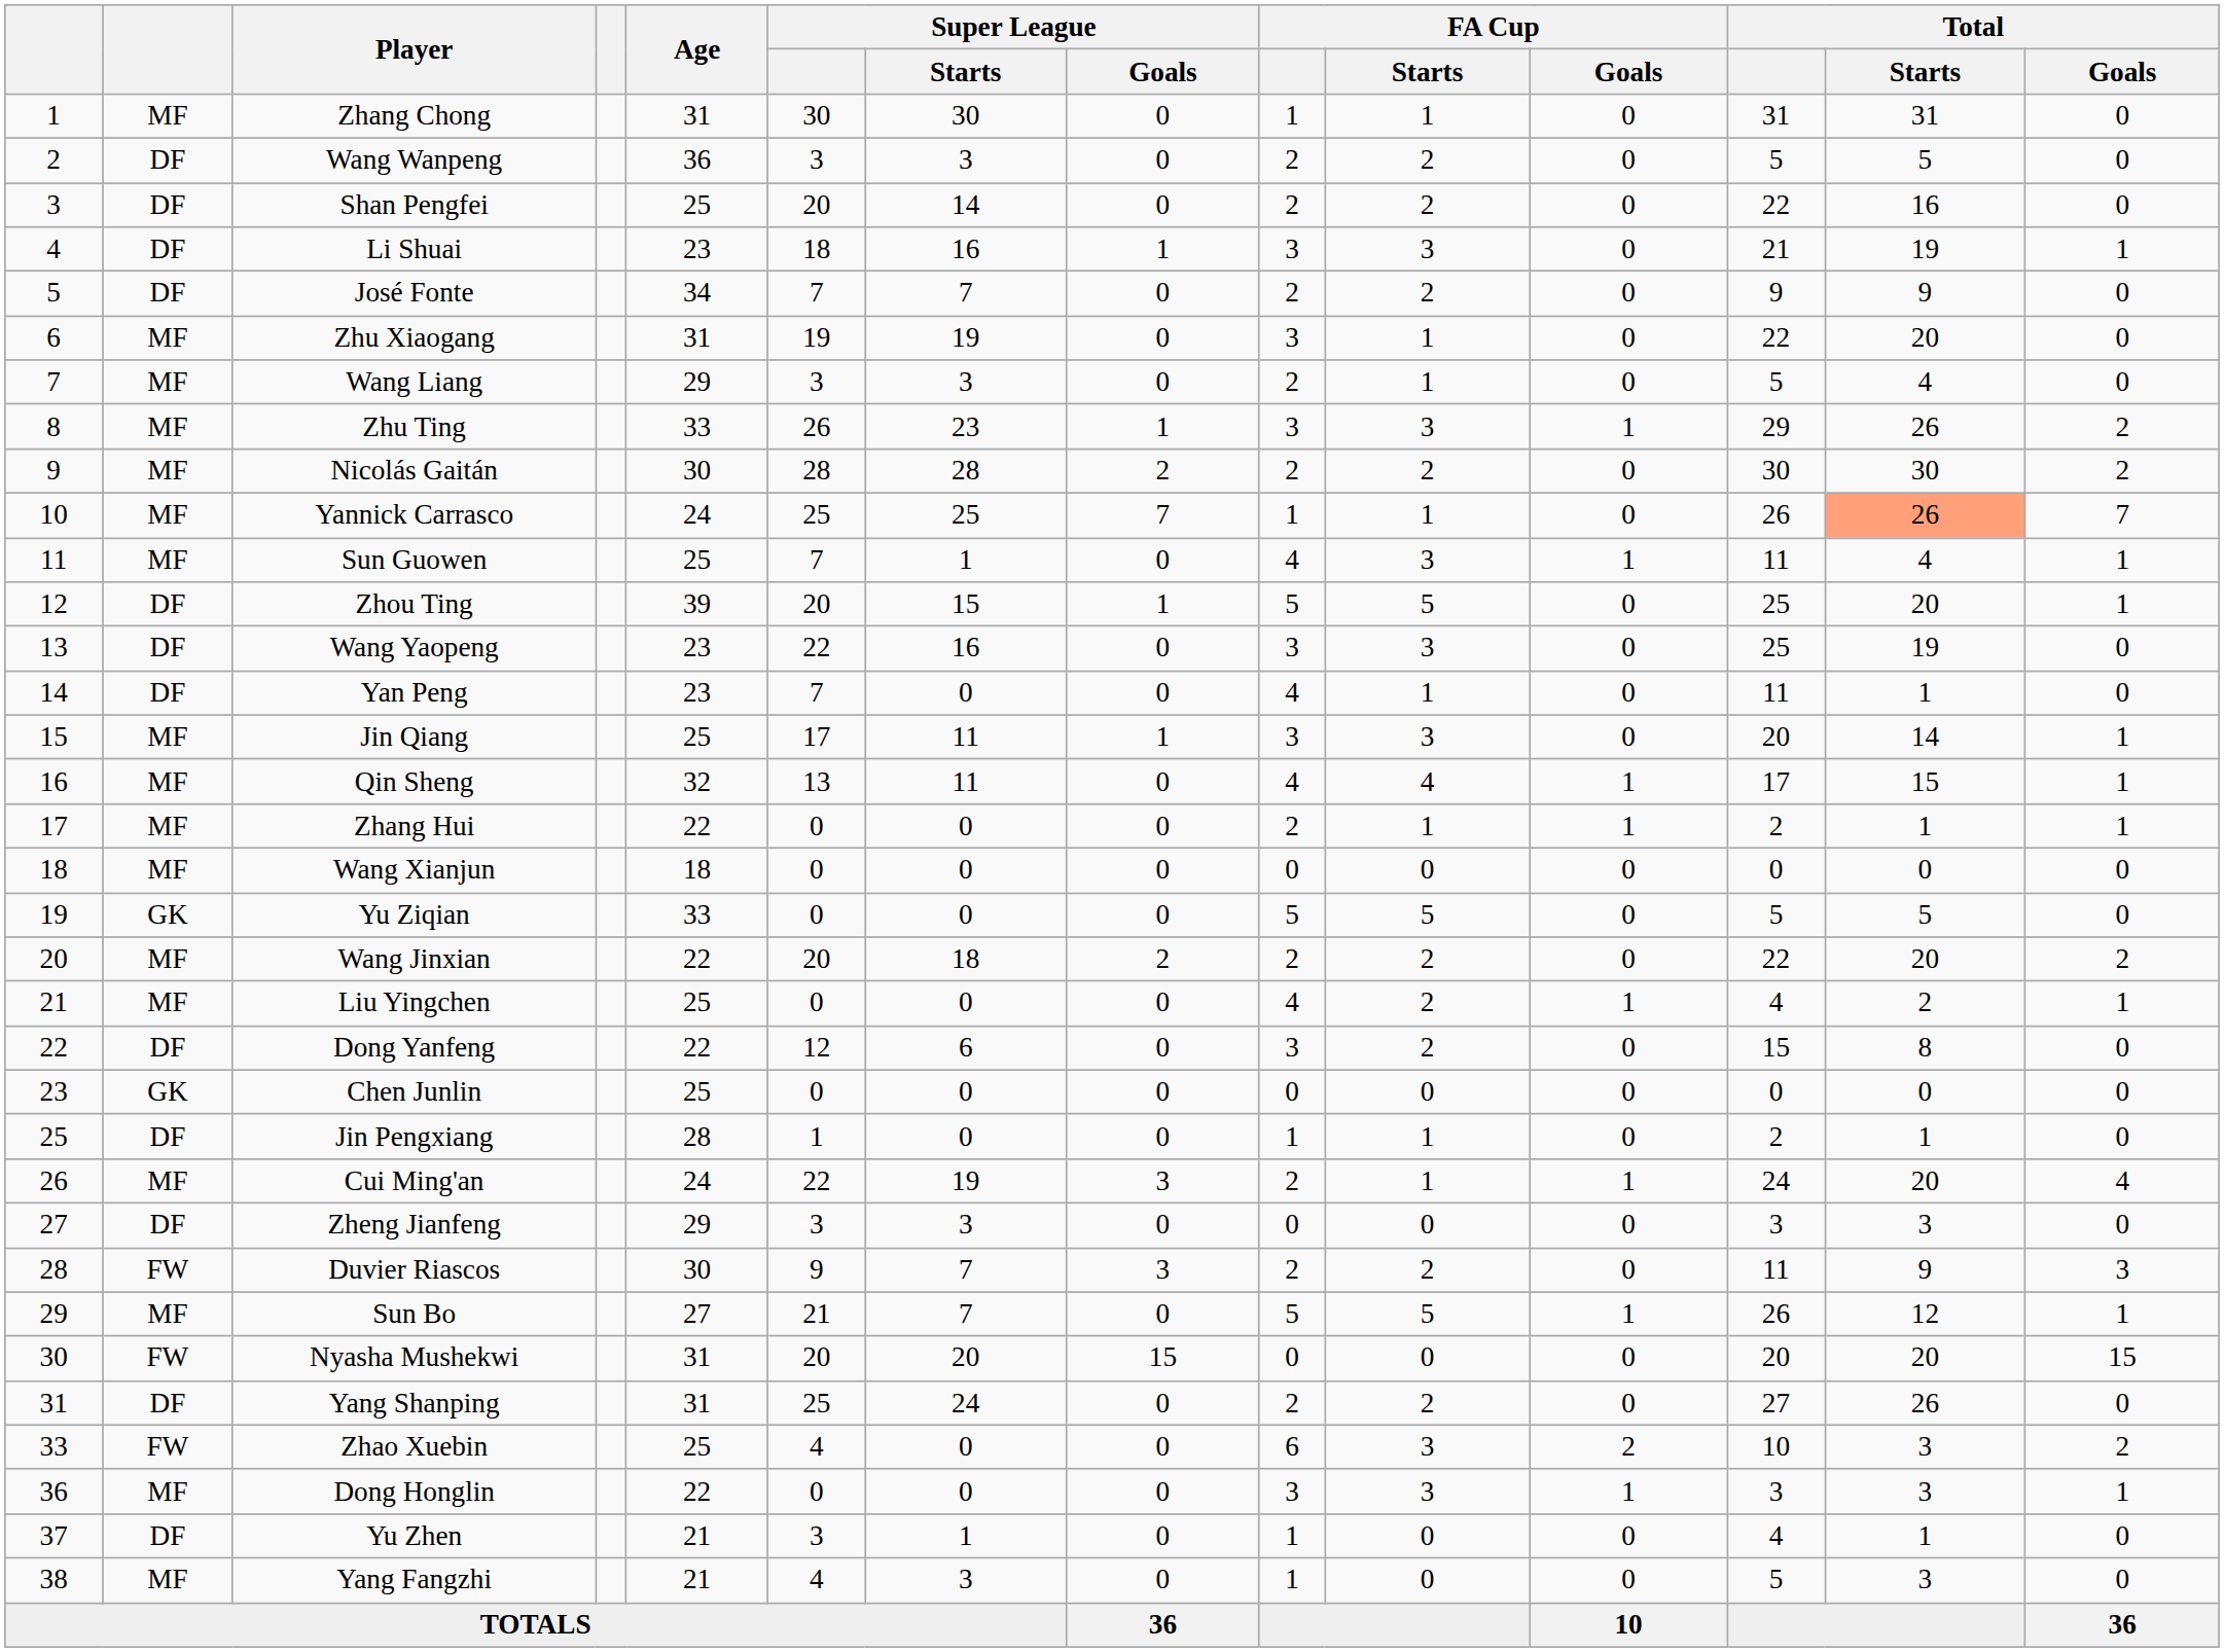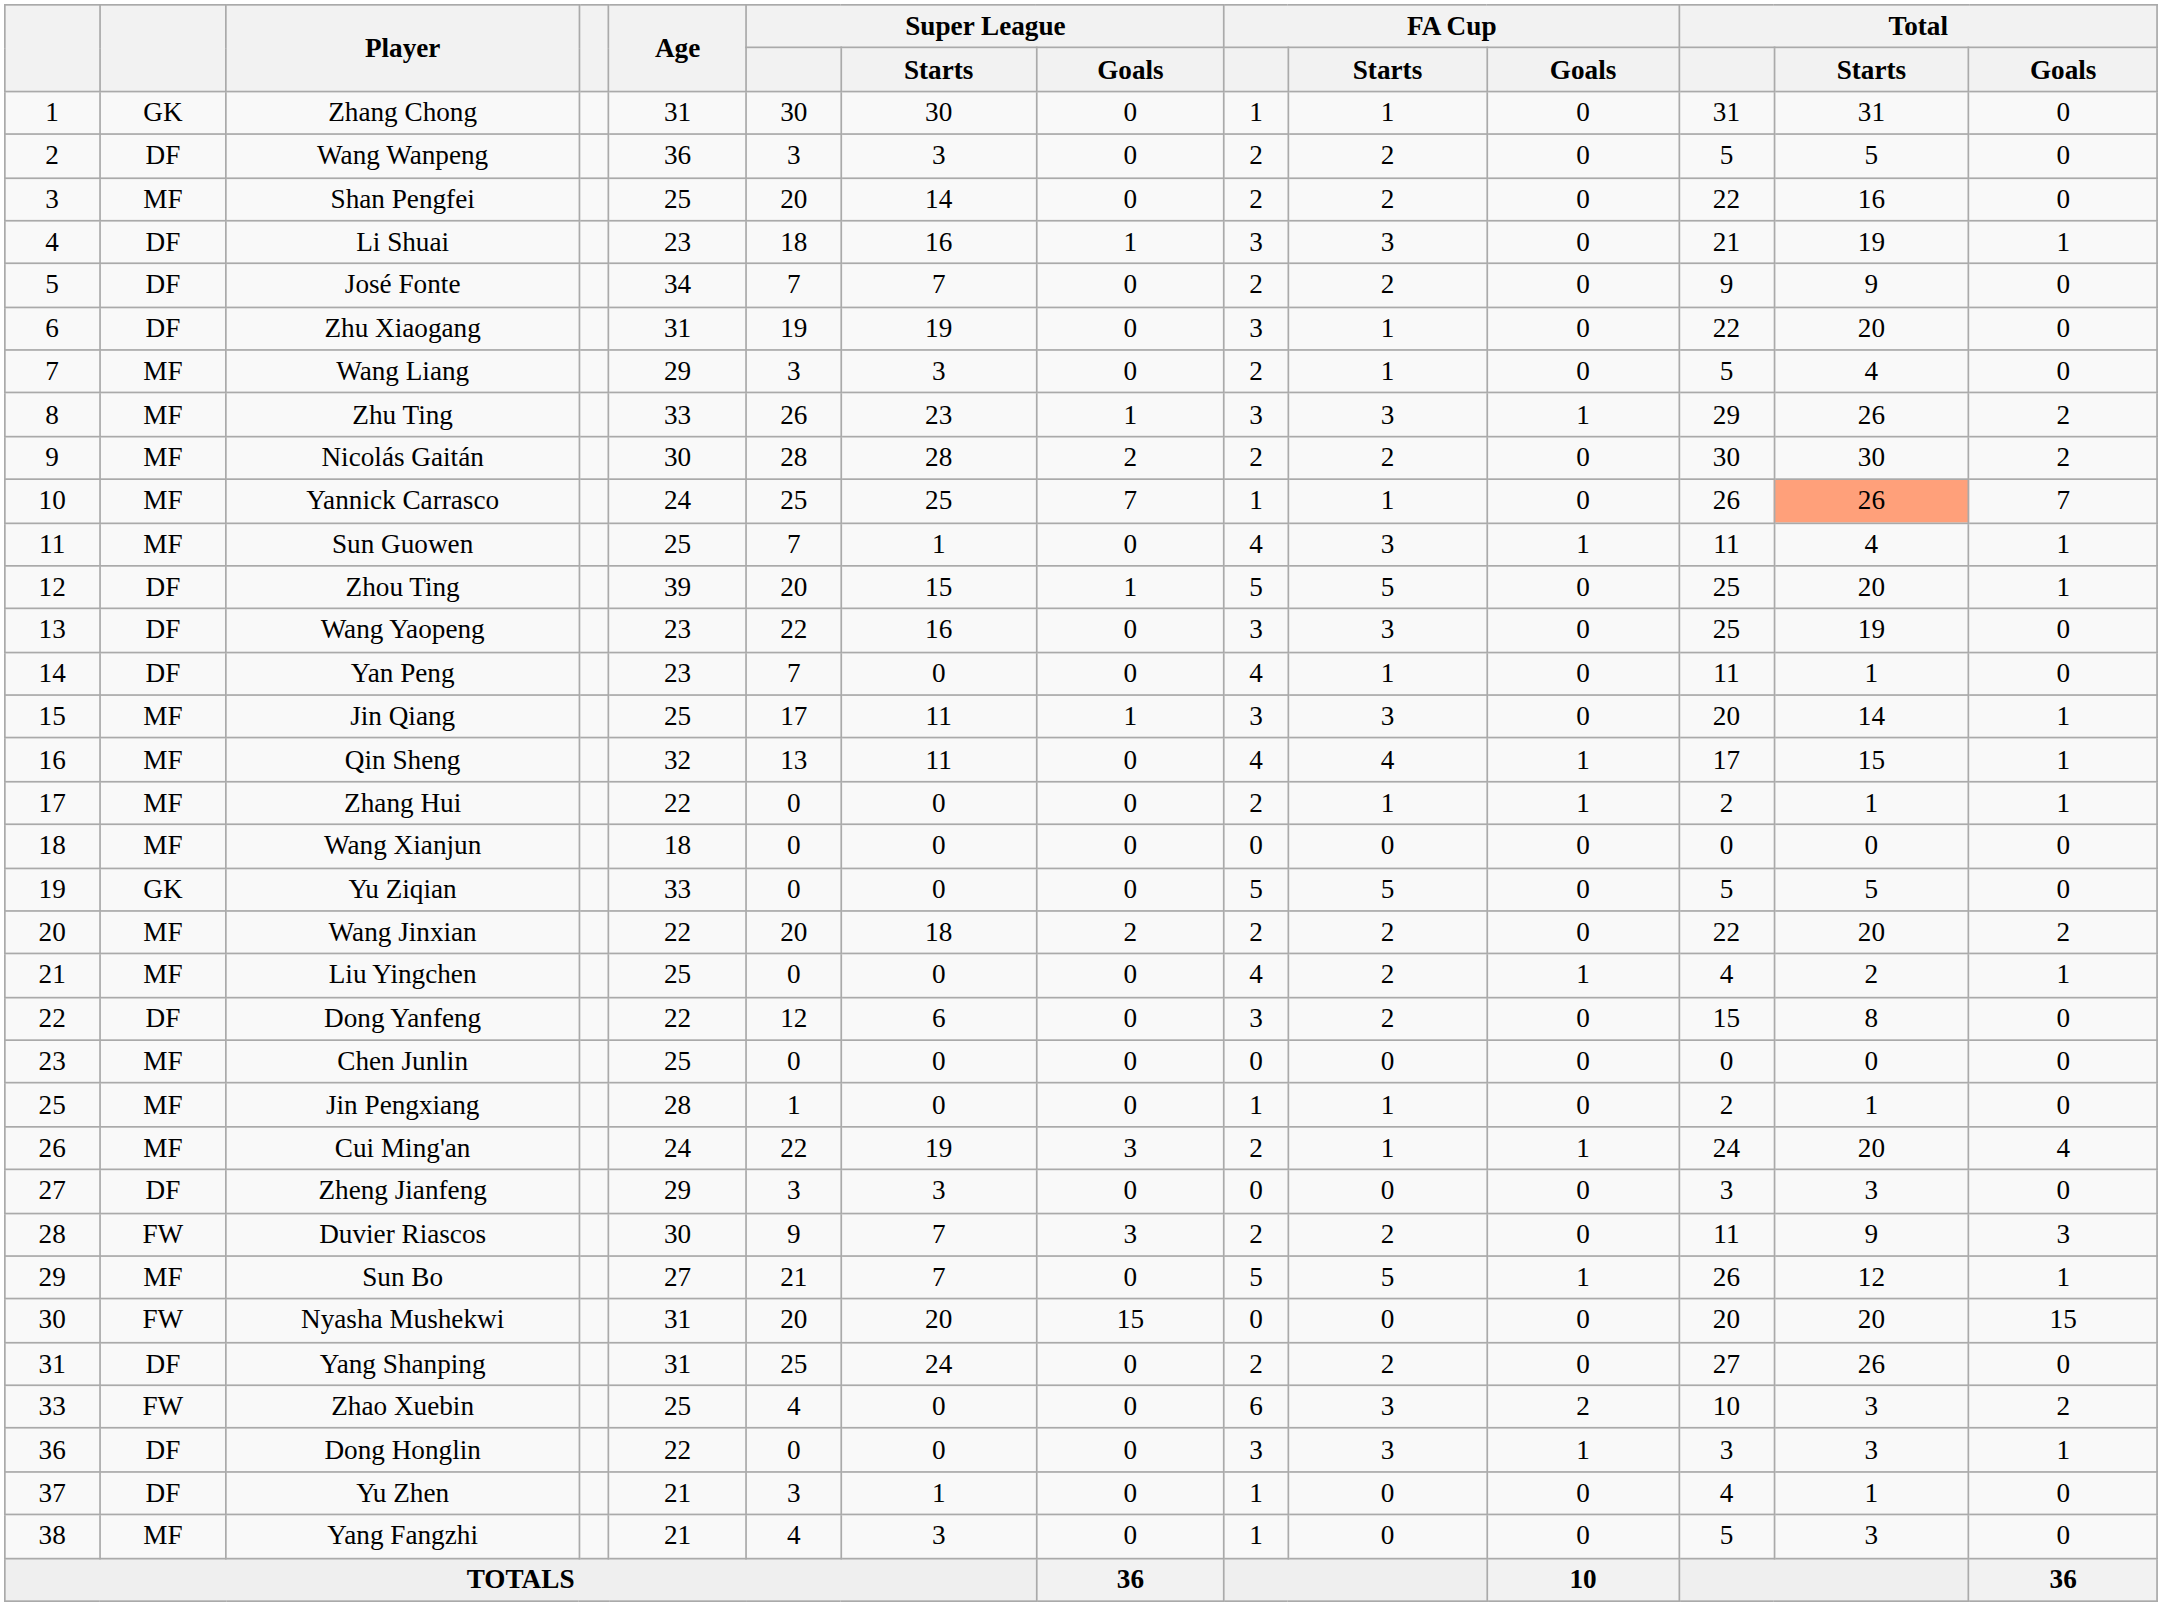Zhang Chong | column 2: MF -> GK
Shan Pengfei | column 2: DF -> MF
Zhu Xiaogang | column 2: MF -> DF
Chen Junlin | column 2: GK -> MF
Jin Pengxiang | column 2: DF -> MF
Dong Honglin | column 2: MF -> DF
